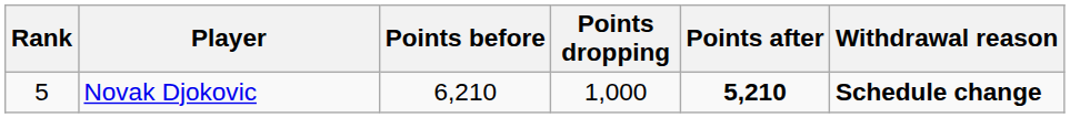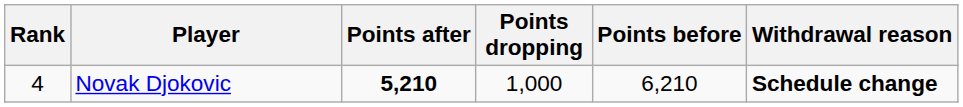columns swapped: Points before <-> Points after
Novak Djokovic | Rank: 5 -> 4
